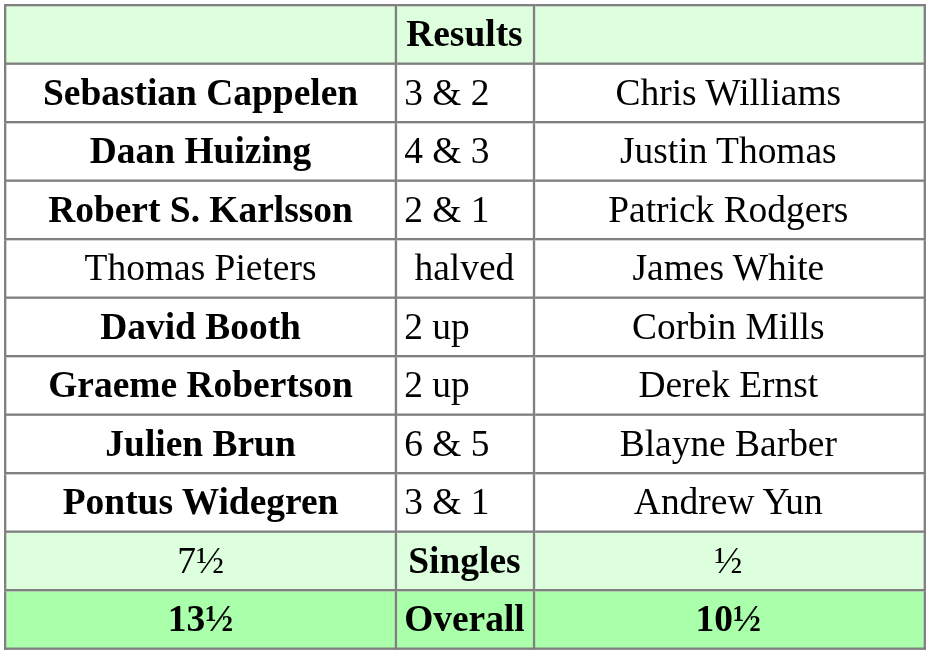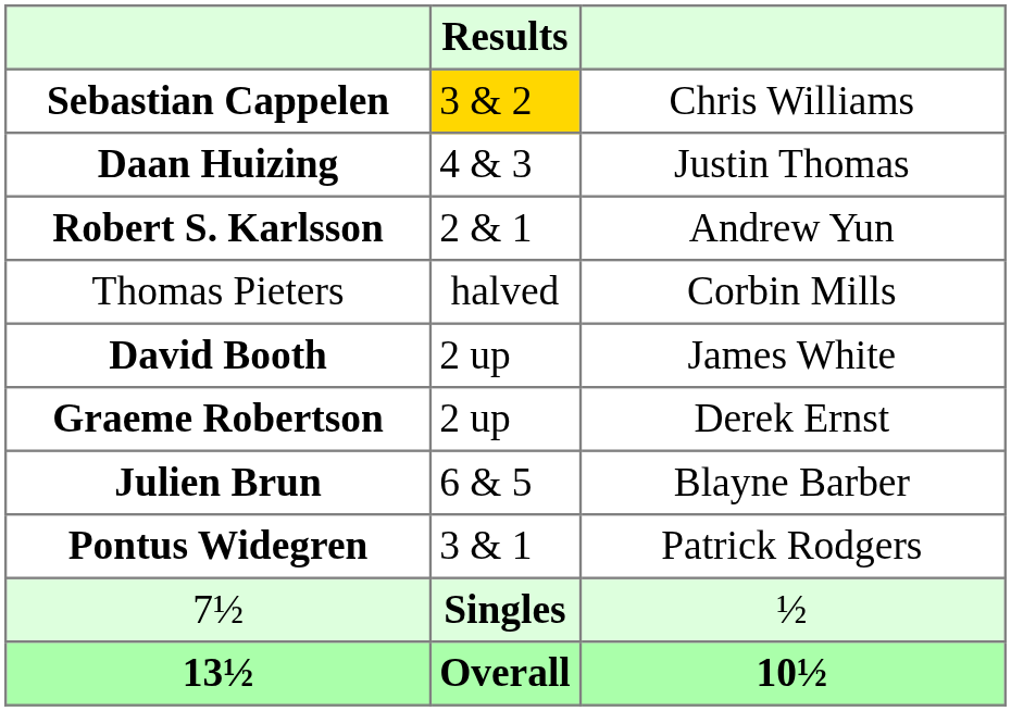Sebastian Cappelen | Results: no background -> gold background
Robert S. Karlsson | column 3: Patrick Rodgers -> Andrew Yun
Thomas Pieters | column 3: James White -> Corbin Mills
David Booth | column 3: Corbin Mills -> James White
Pontus Widegren | column 3: Andrew Yun -> Patrick Rodgers
